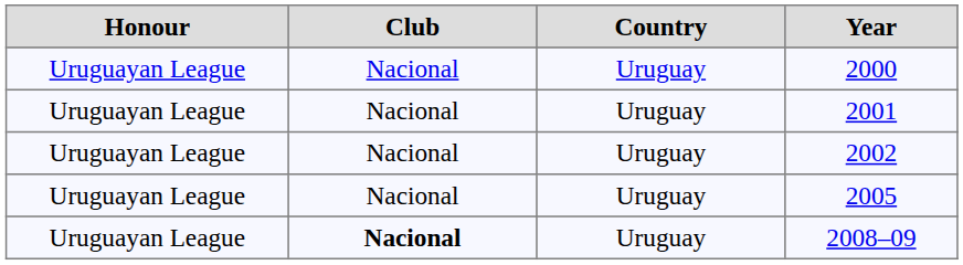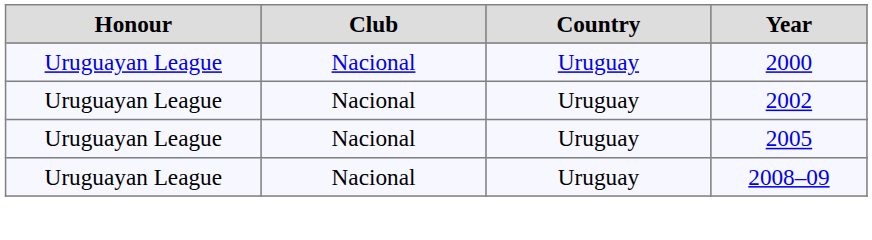- row: Uruguayan League | Nacional | Uruguay | 2001
2008–09 | Club: bold -> normal
